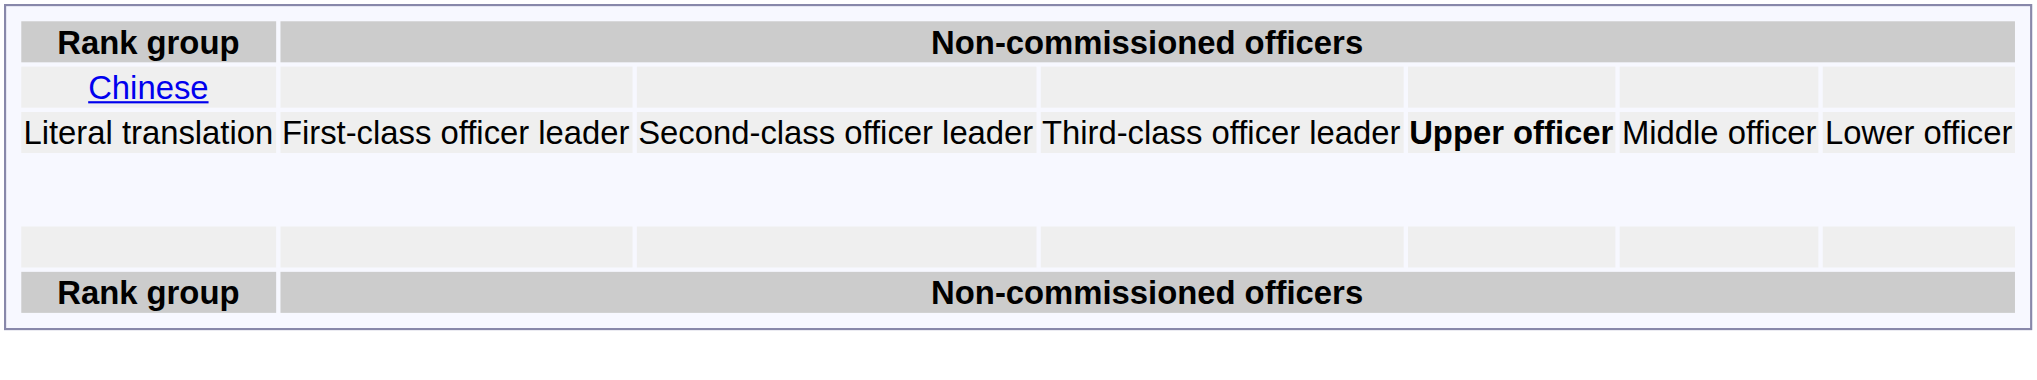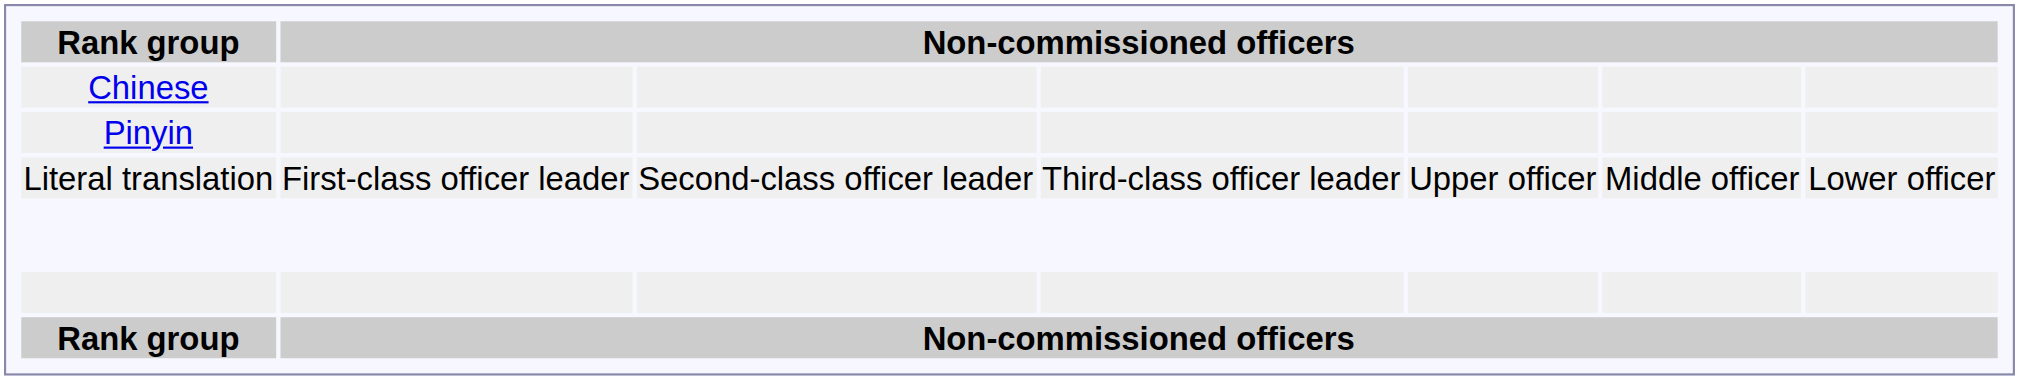+ row: Pinyin
Literal translation | column 5: bold -> normal
